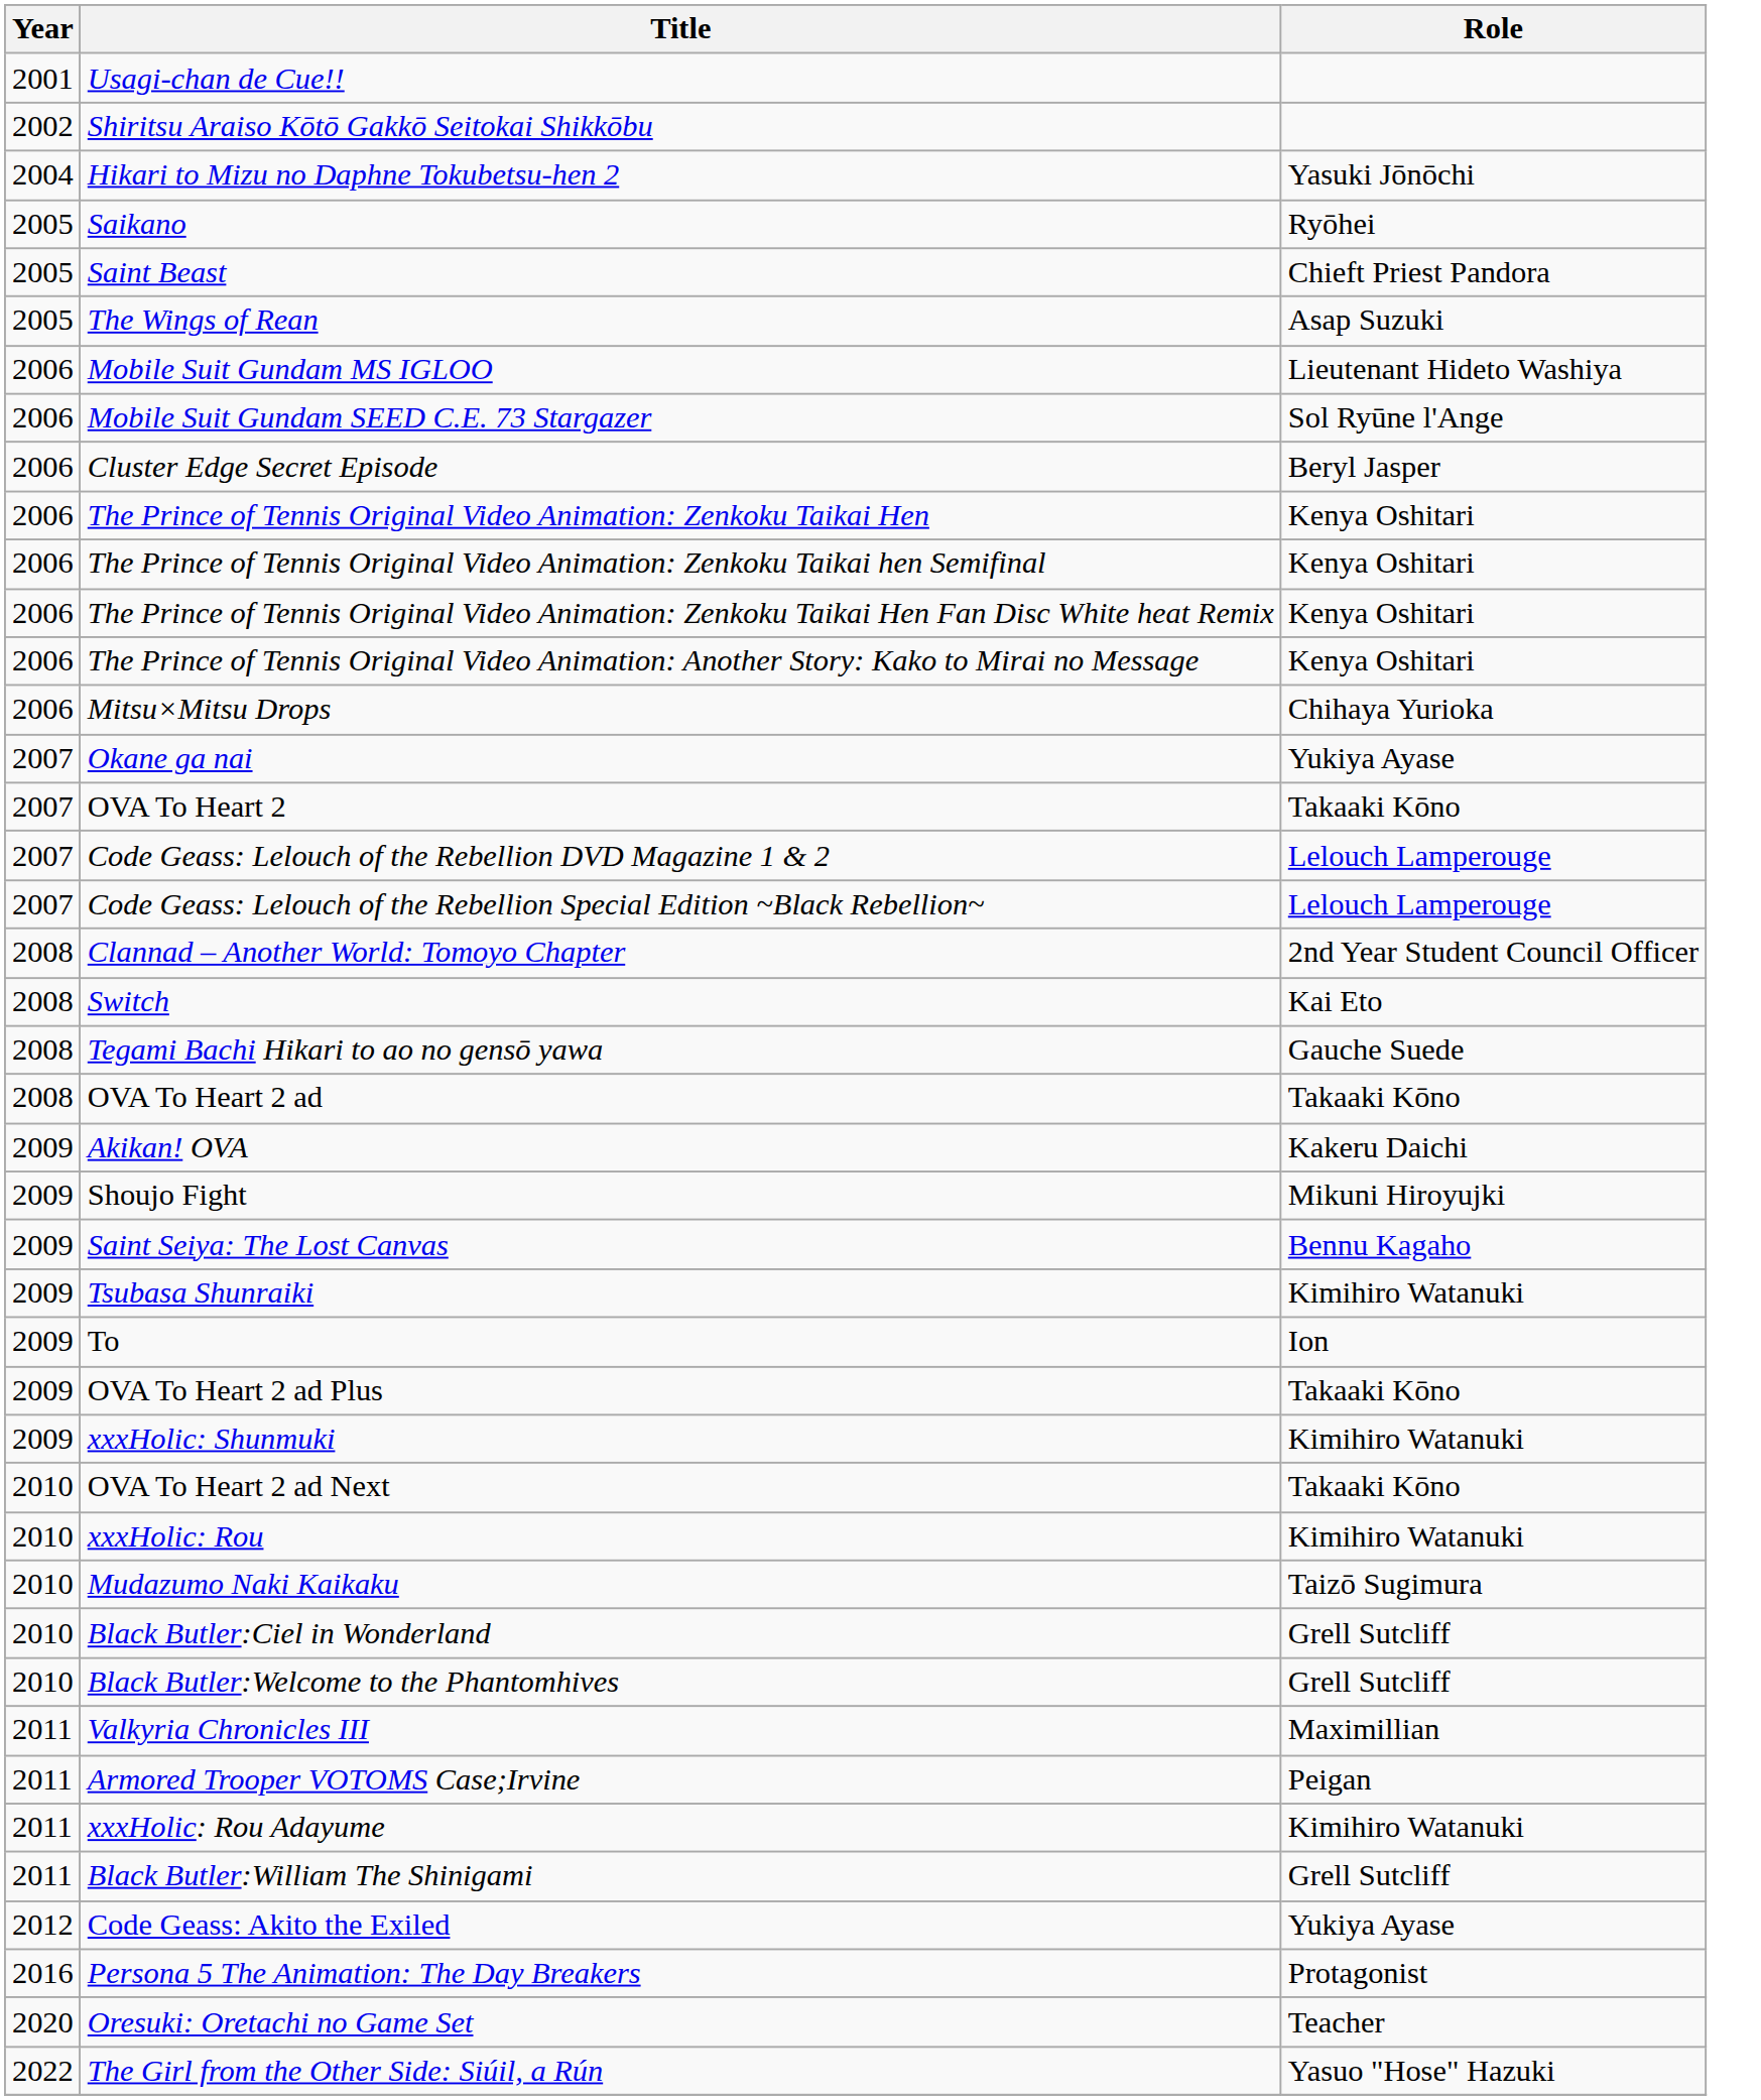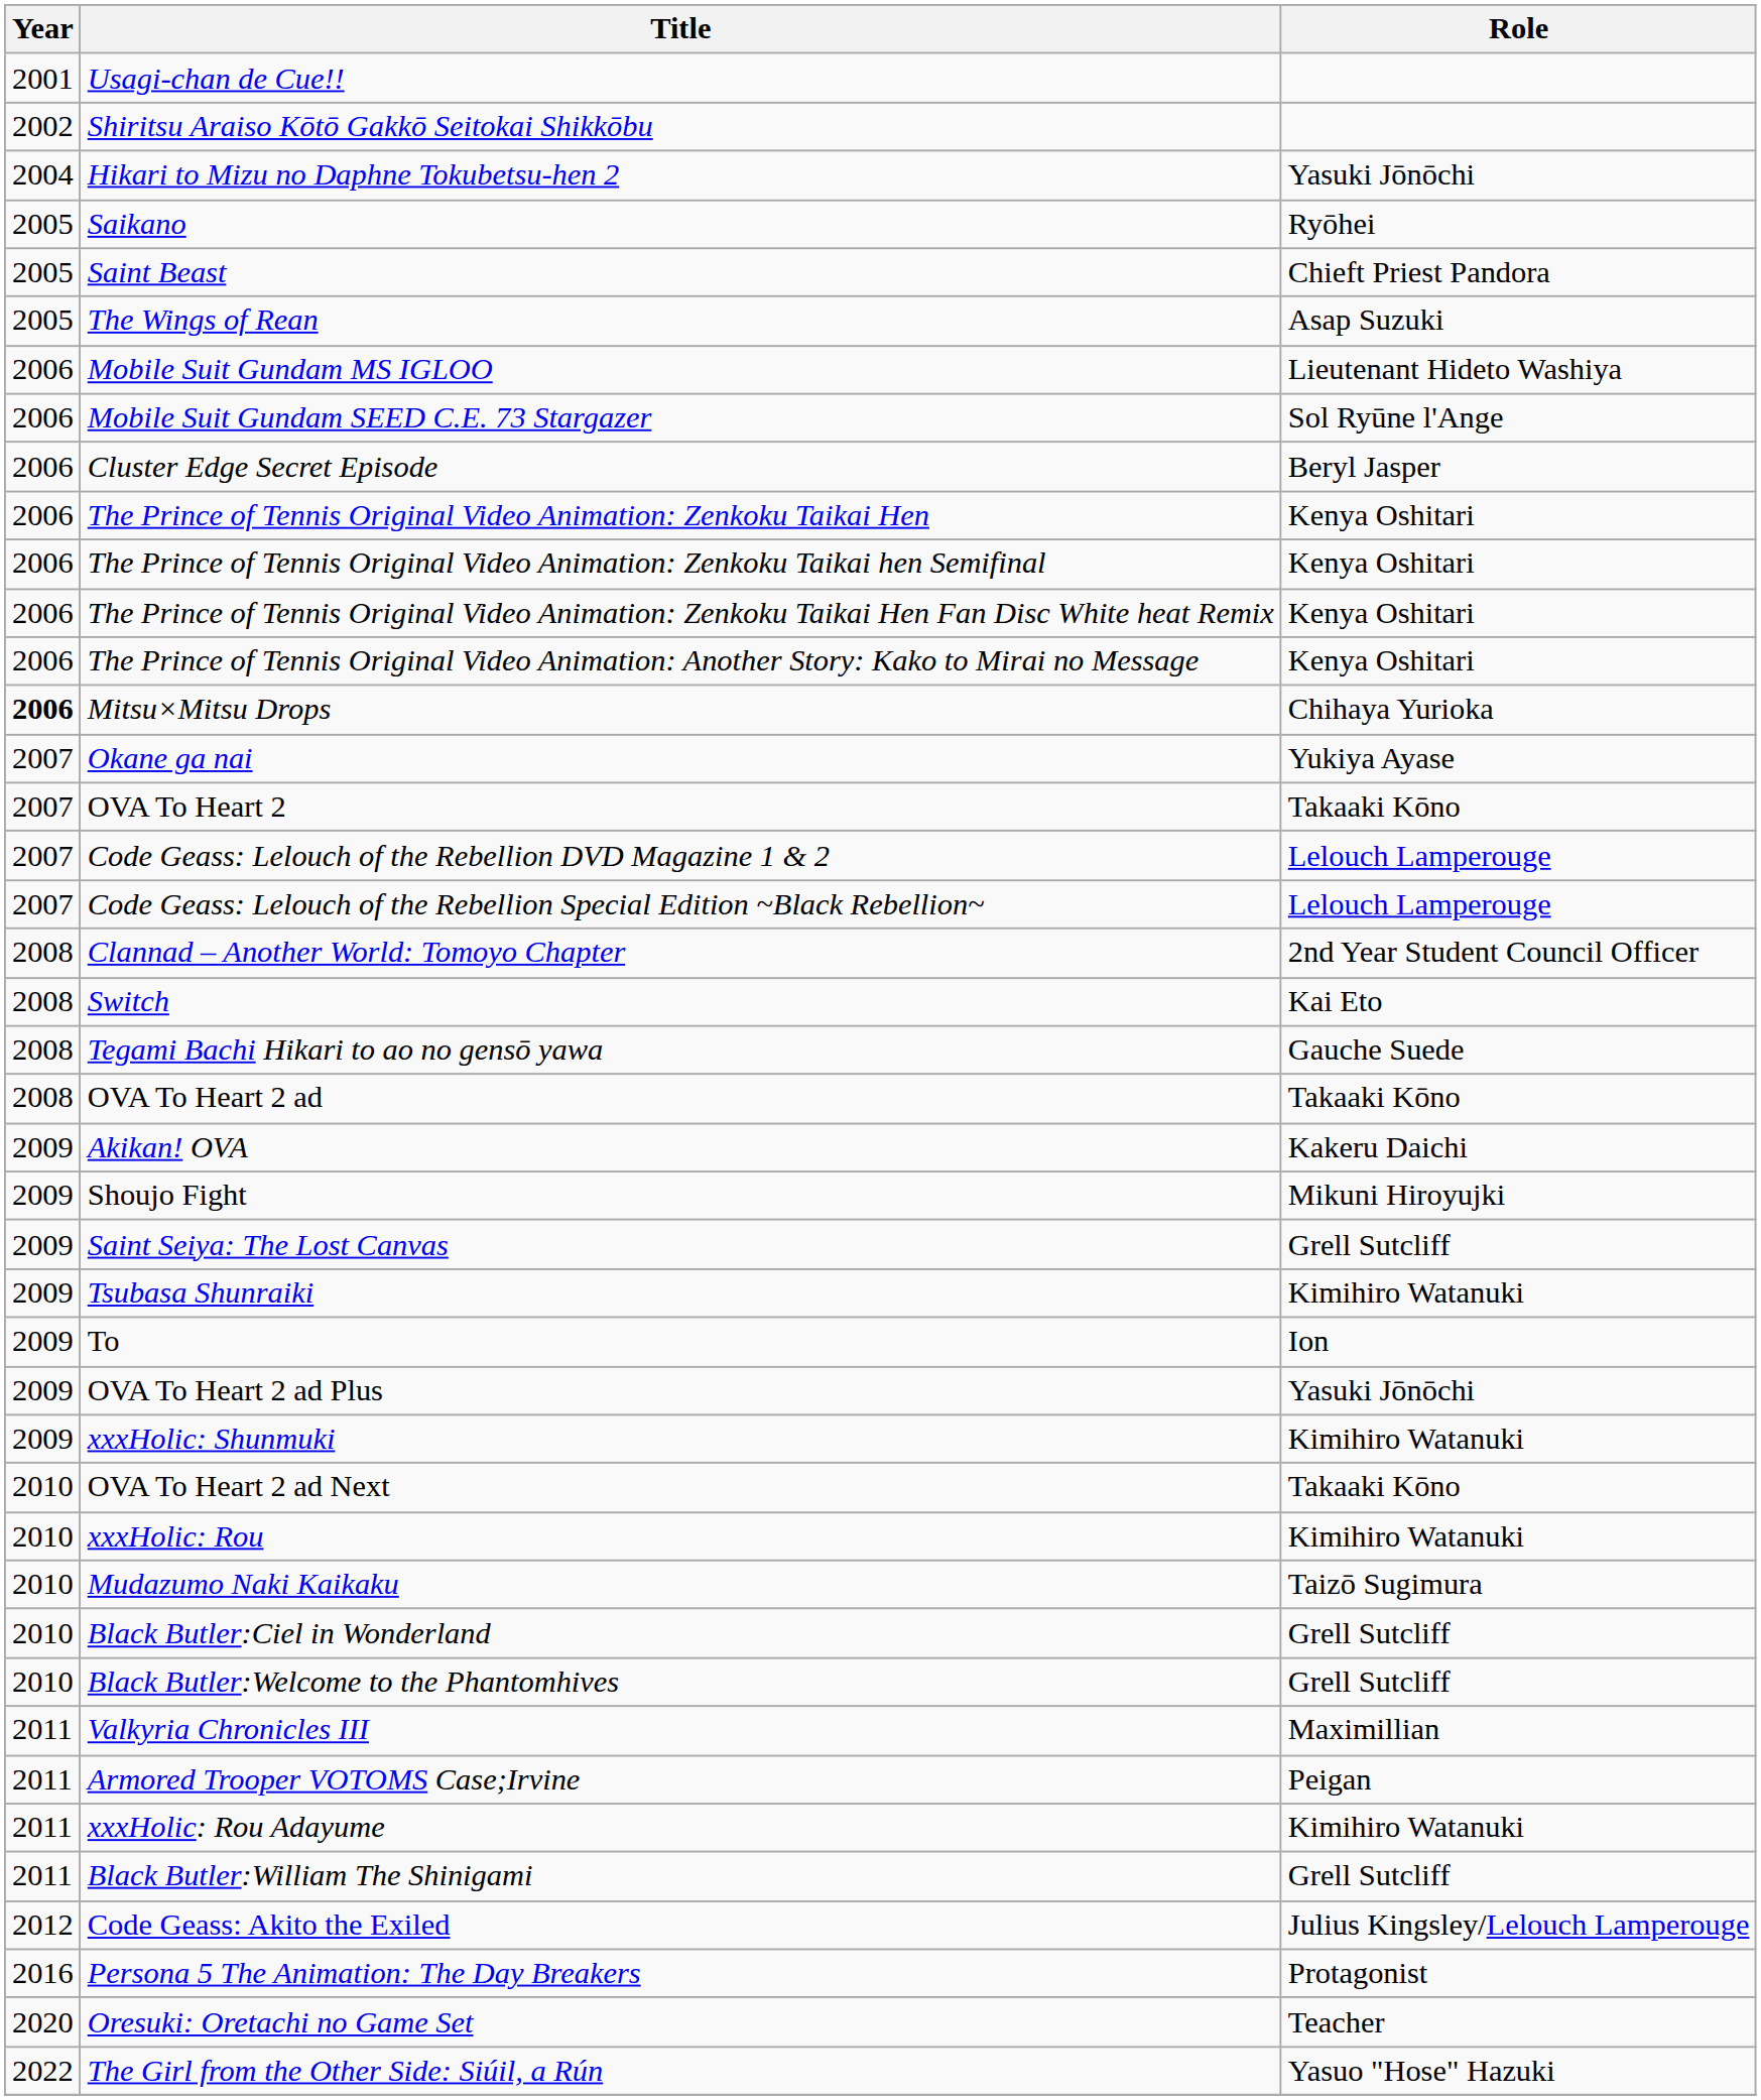Mitsu×Mitsu Drops | Year: normal -> bold
Saint Seiya: The Lost Canvas | Role: Bennu Kagaho -> Grell Sutcliff
OVA To Heart 2 ad Plus | Role: Takaaki Kōno -> Yasuki Jōnōchi
Code Geass: Akito the Exiled | Role: Yukiya Ayase -> Julius Kingsley/Lelouch Lamperouge
